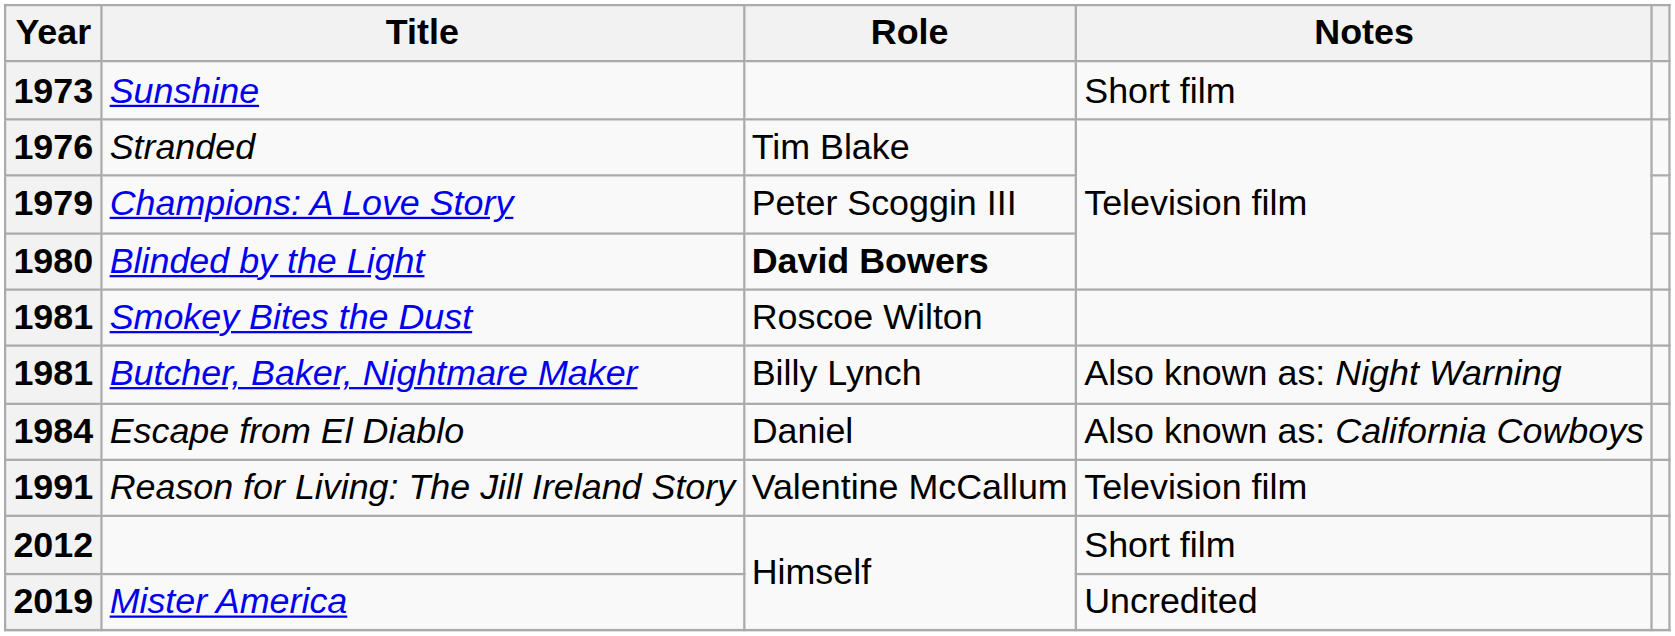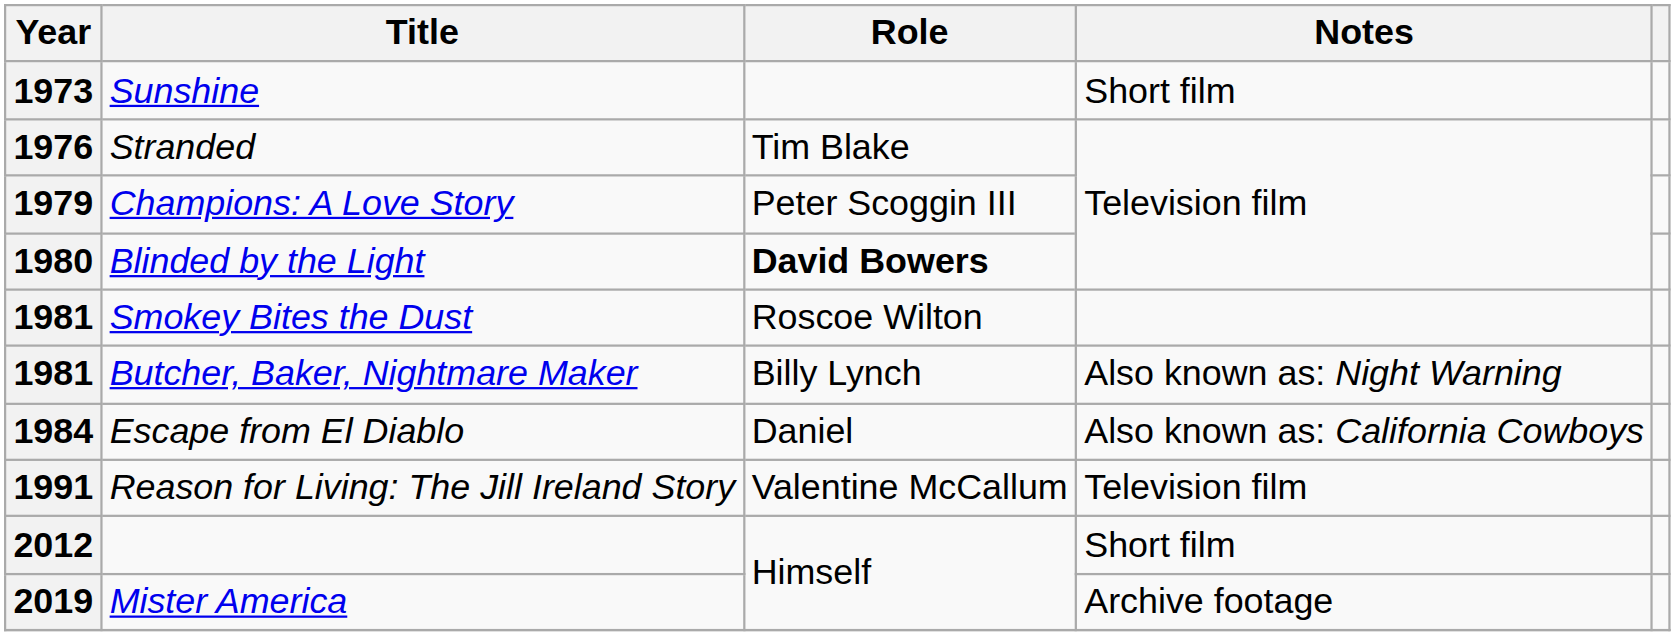2019 | Notes: Uncredited -> Archive footage
